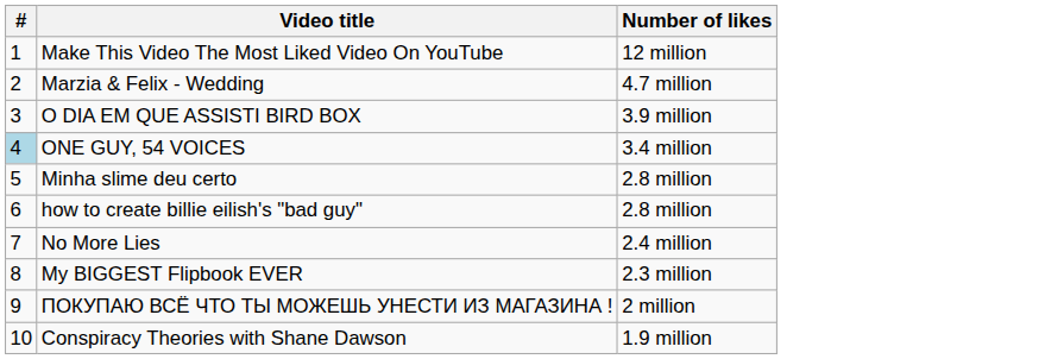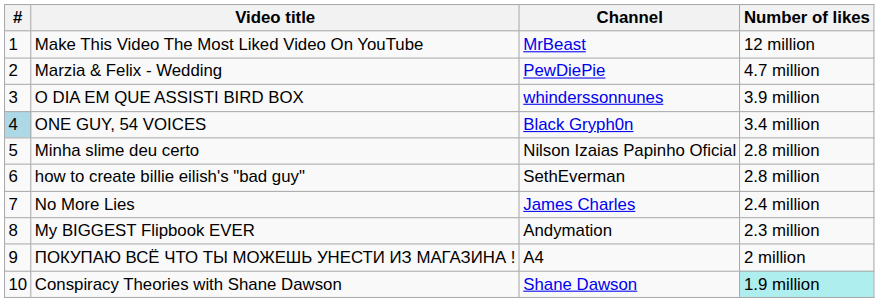+ column: Channel | MrBeast | PewDiePie | whinderssonnunes | Black Gryph0n | Nilson Izaias Papinho Oficial | SethEverman | James Charles | Andymation | A4 | Shane Dawson
Conspiracy Theories with Shane Dawson | Number of likes: no background -> paleturquoise background
